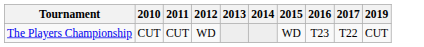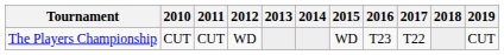+ column: 2018
